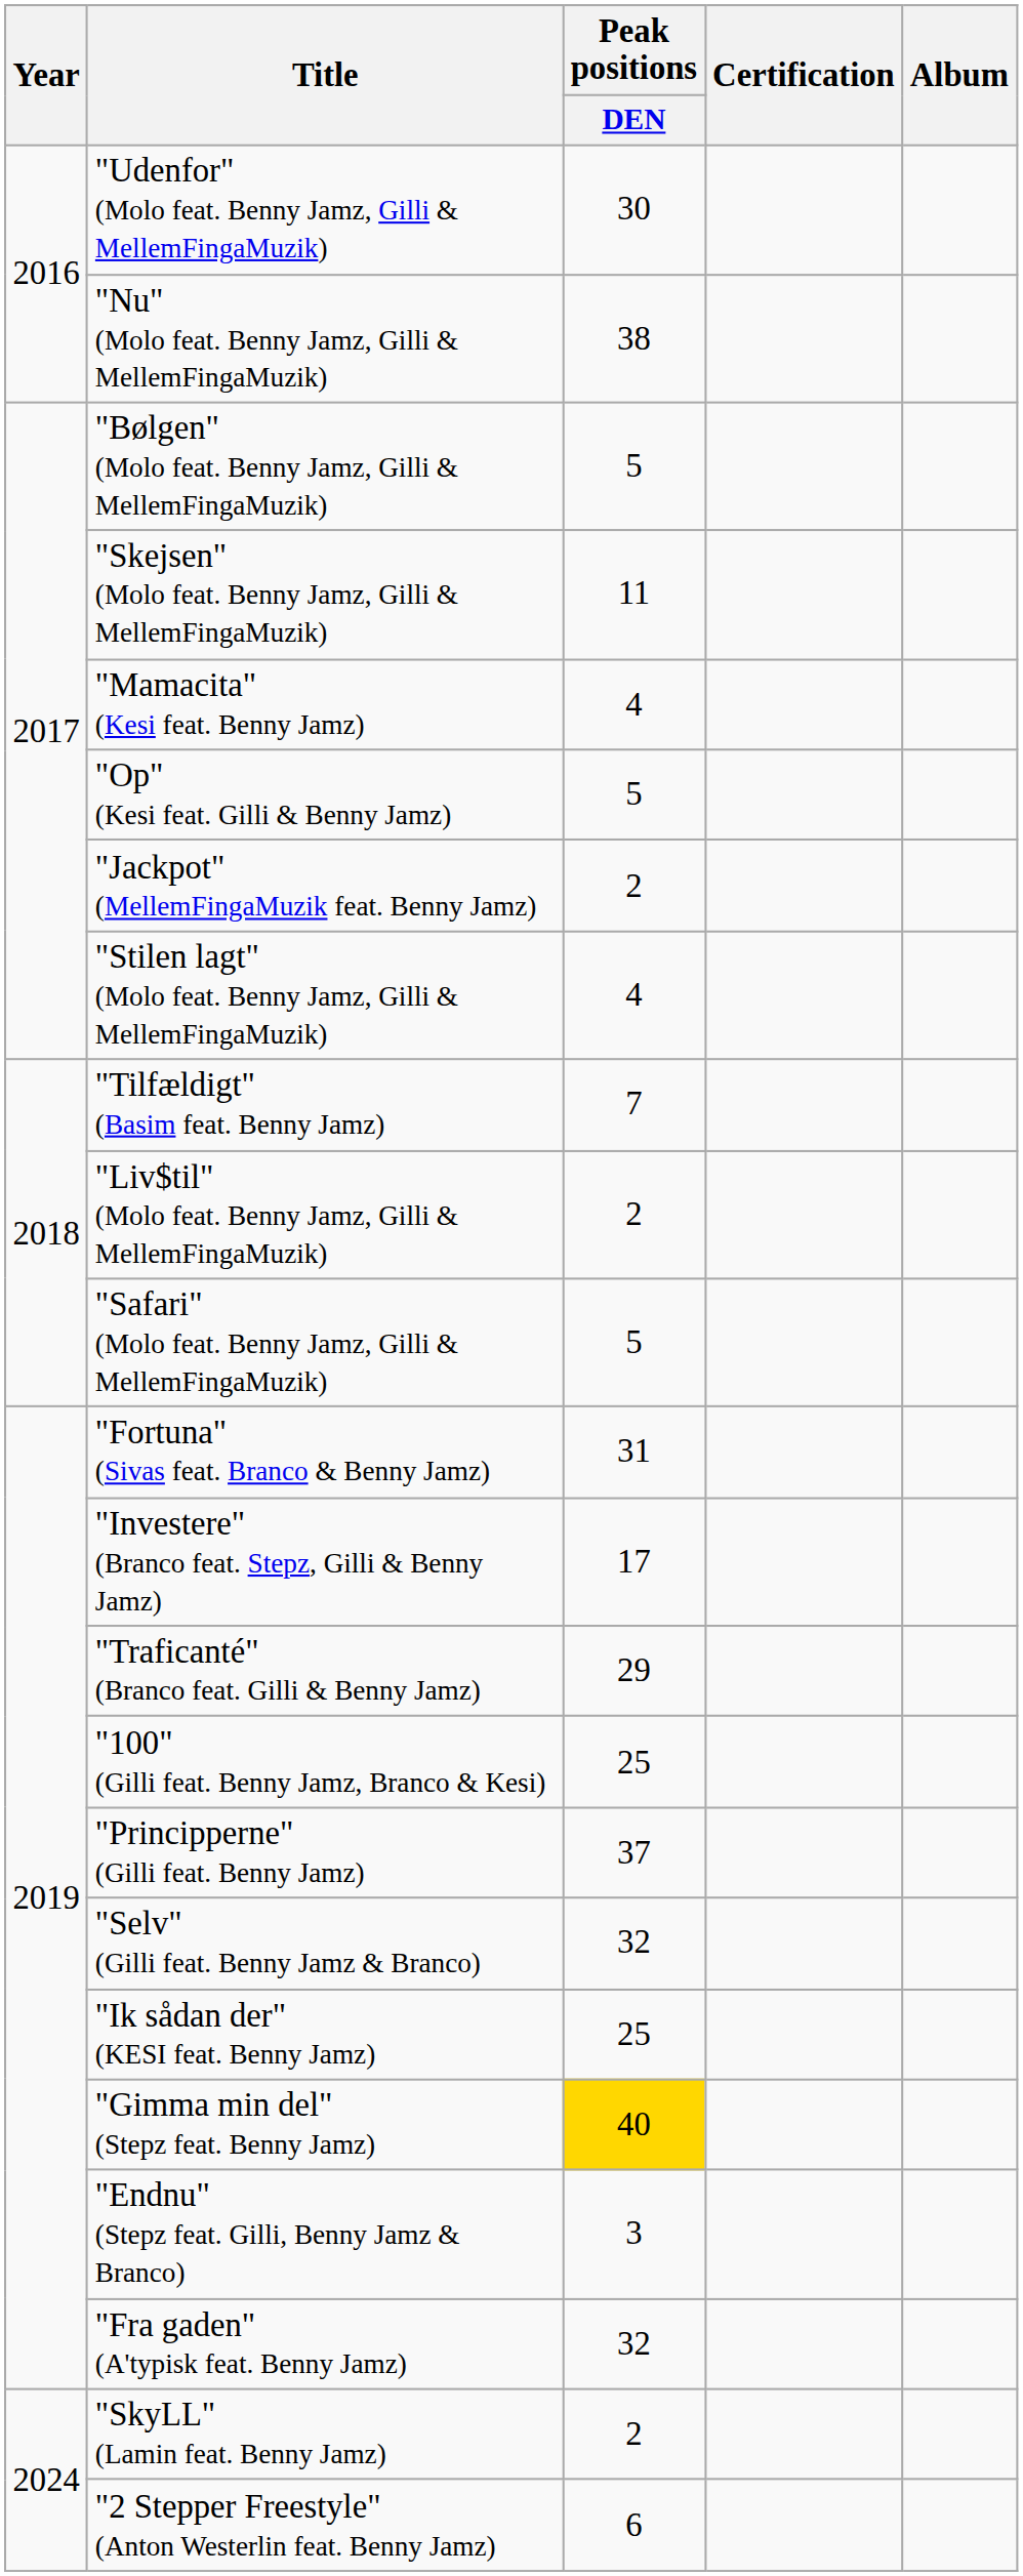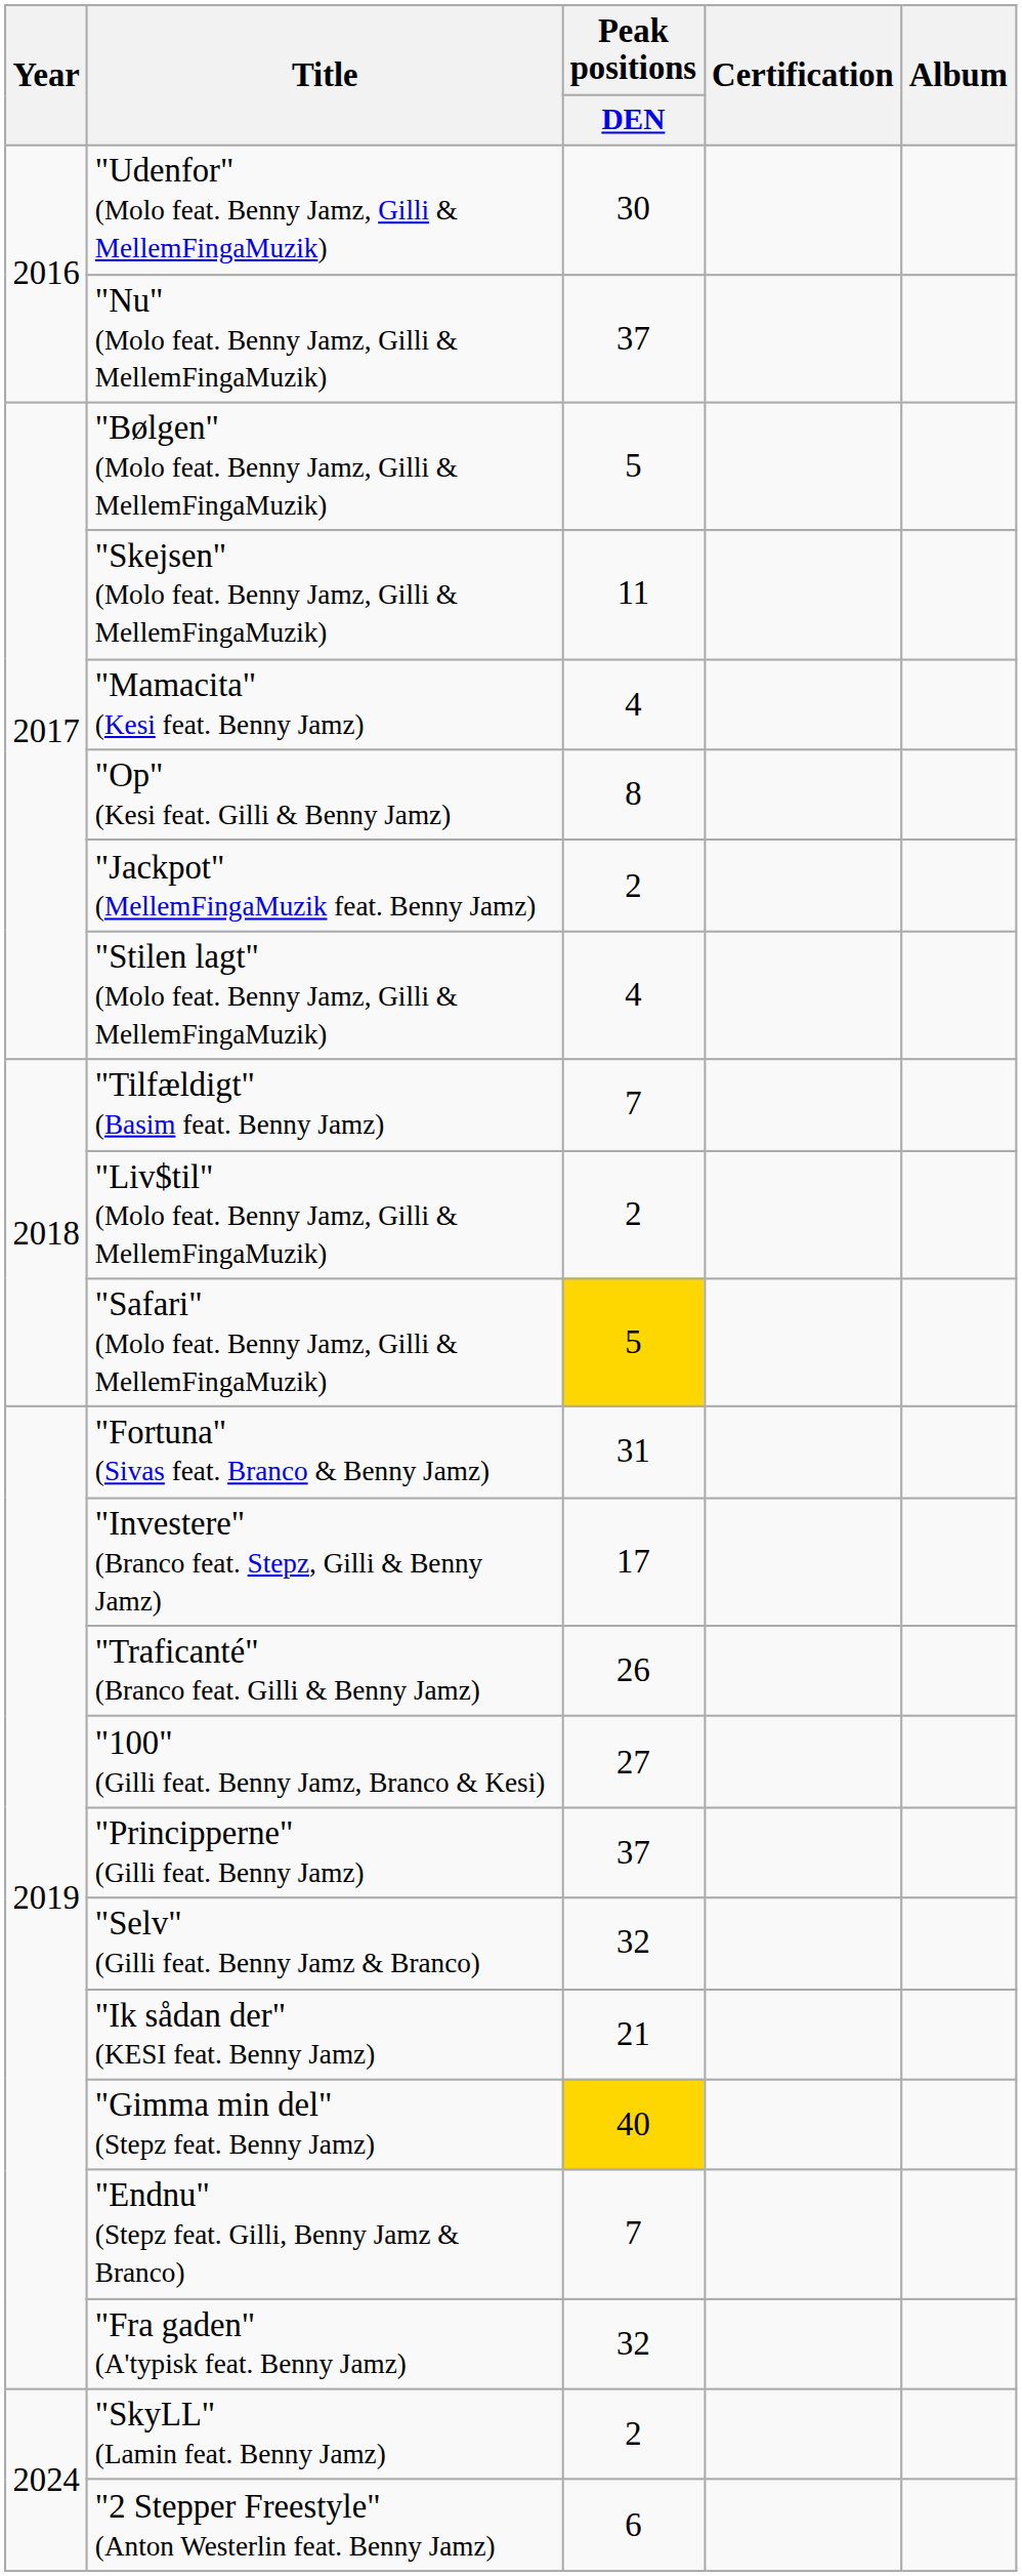"Nu" (Molo feat. Benny Jamz, Gilli & MellemFingaMuzik) | Peak positions / DEN: 38 -> 37
"Op" (Kesi feat. Gilli & Benny Jamz) | Peak positions / DEN: 5 -> 8
"Safari" (Molo feat. Benny Jamz, Gilli & MellemFingaMuzik) | Peak positions / DEN: no background -> gold background
"Traficanté" (Branco feat. Gilli & Benny Jamz) | Peak positions / DEN: 29 -> 26
"100" (Gilli feat. Benny Jamz, Branco & Kesi) | Peak positions / DEN: 25 -> 27
"Ik sådan der" (KESI feat. Benny Jamz) | Peak positions / DEN: 25 -> 21
"Endnu" (Stepz feat. Gilli, Benny Jamz & Branco) | Peak positions / DEN: 3 -> 7
